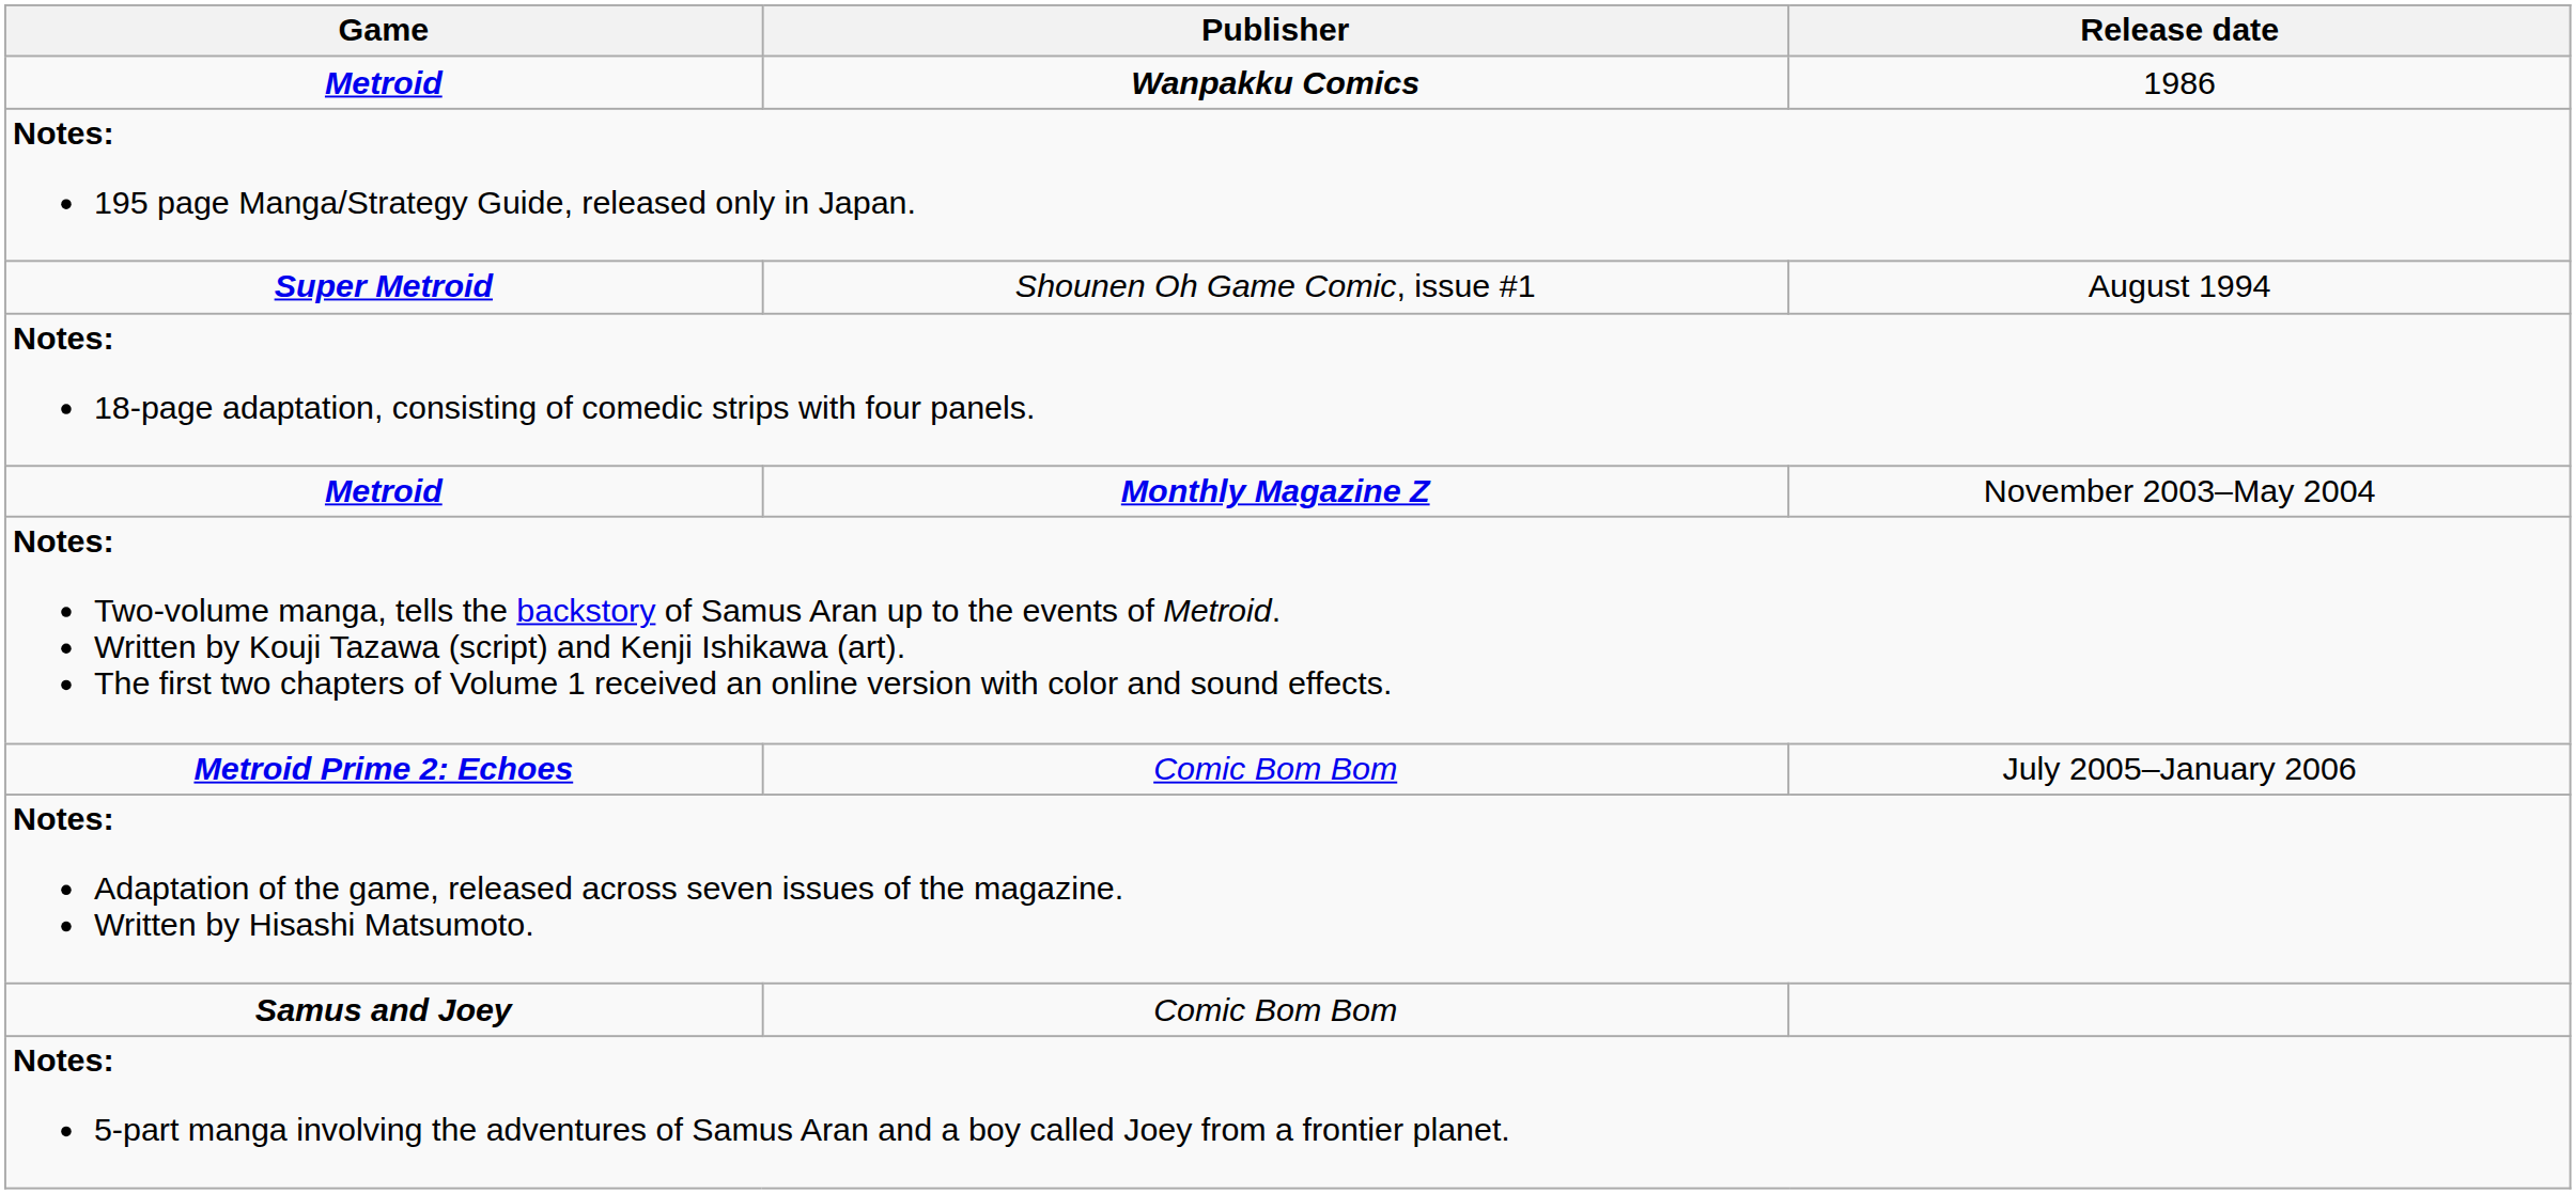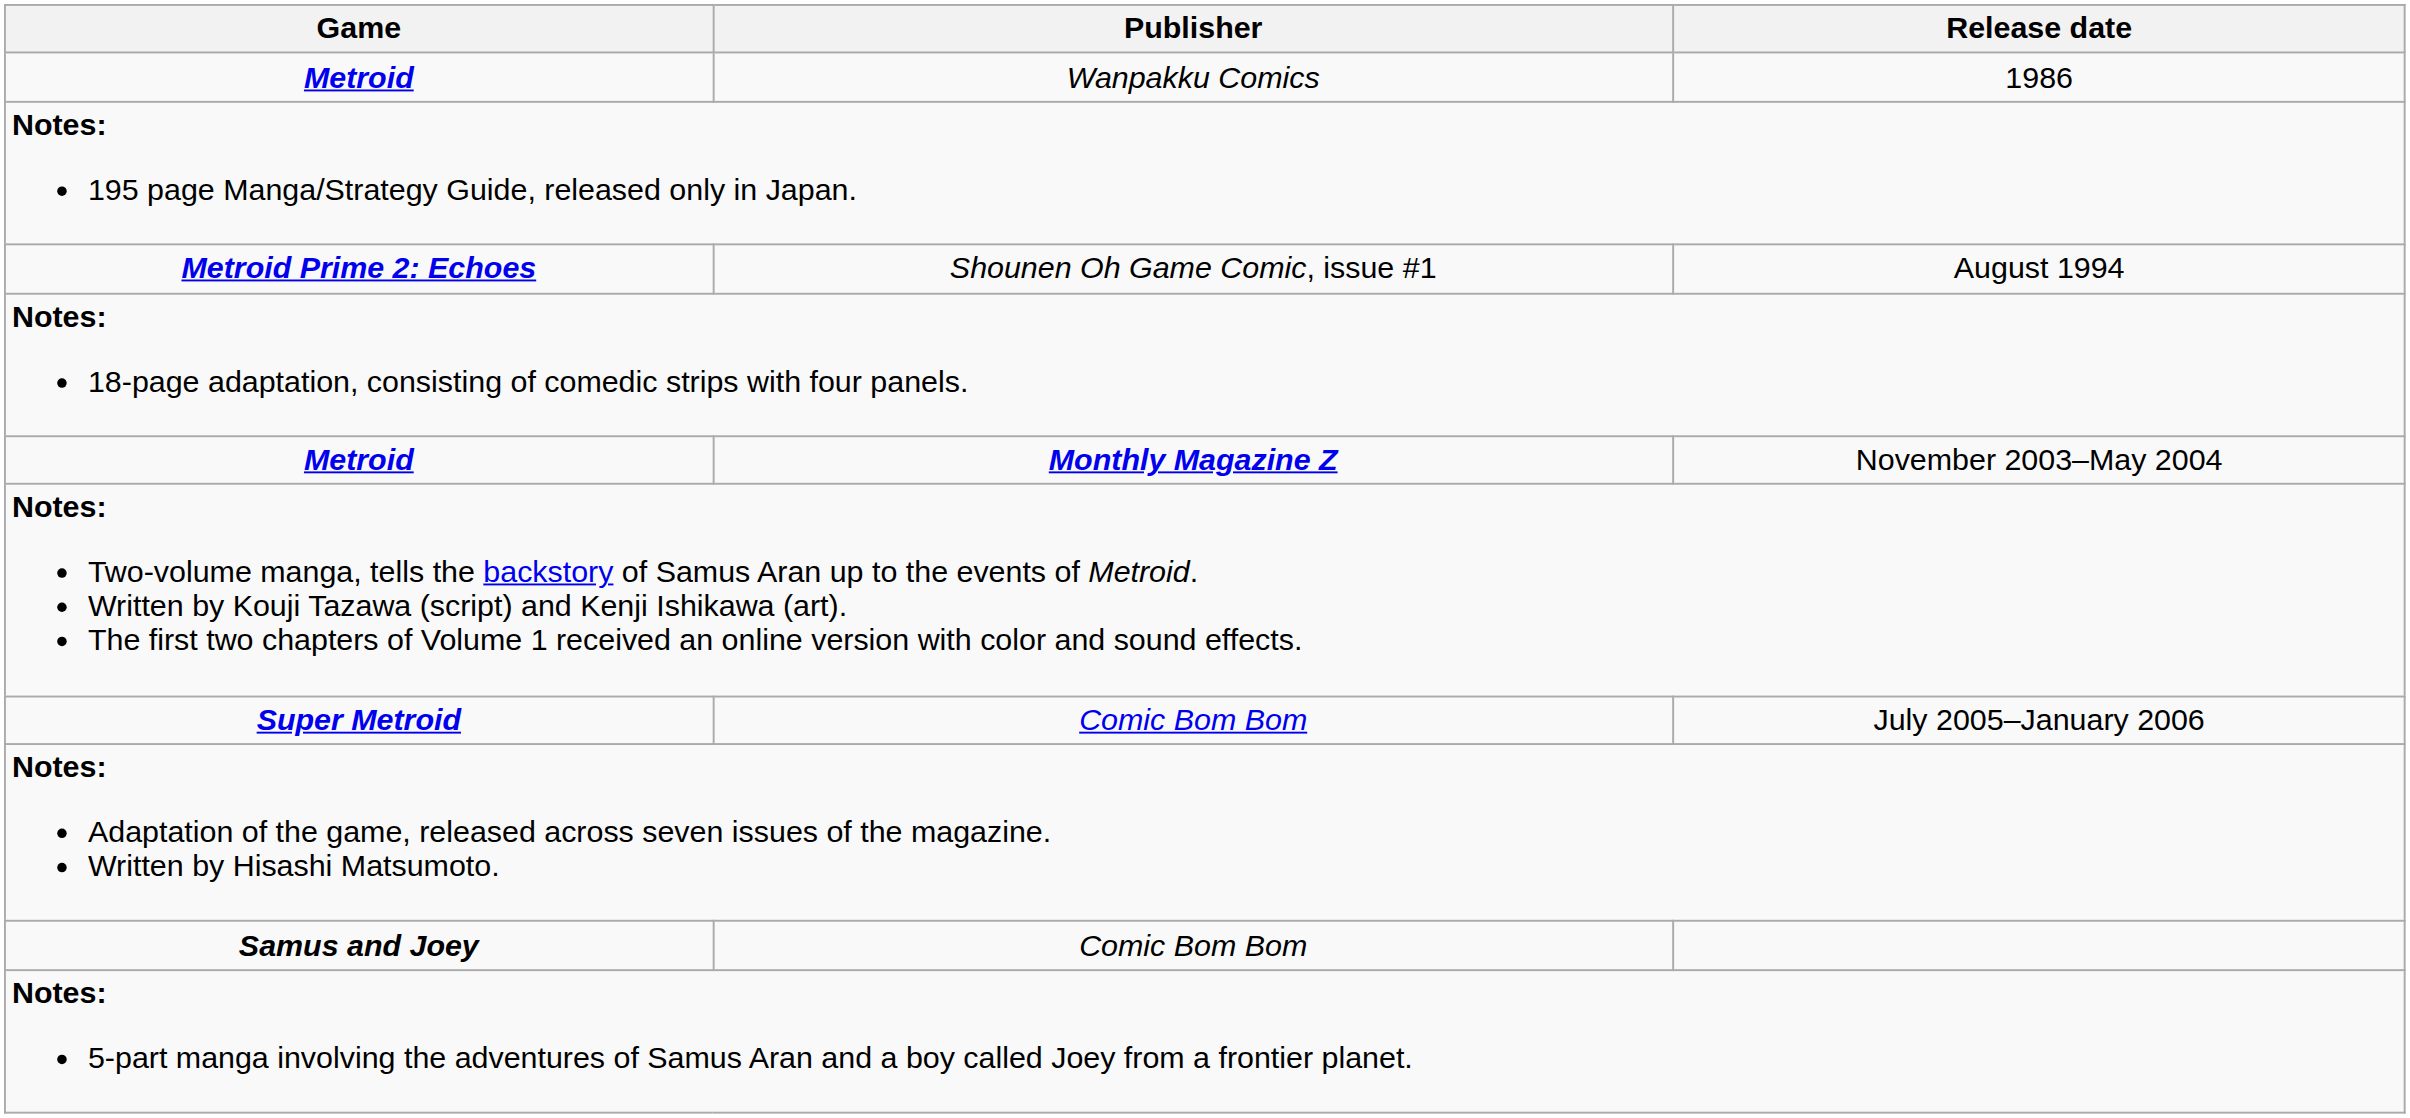1986 | Publisher: bold -> normal
August 1994 | Game: Super Metroid -> Metroid Prime 2: Echoes
July 2005–January 2006 | Game: Metroid Prime 2: Echoes -> Super Metroid
